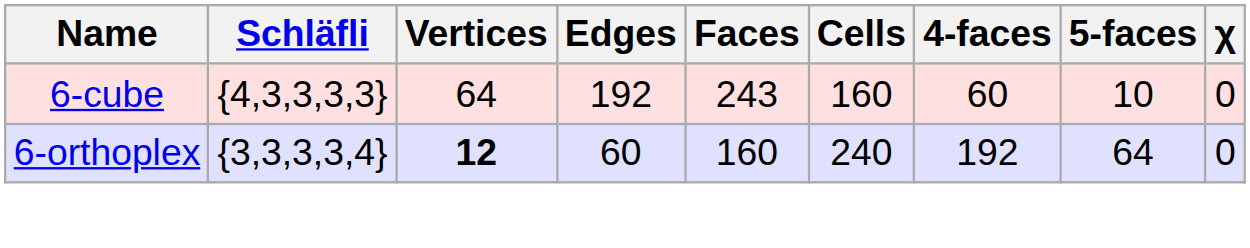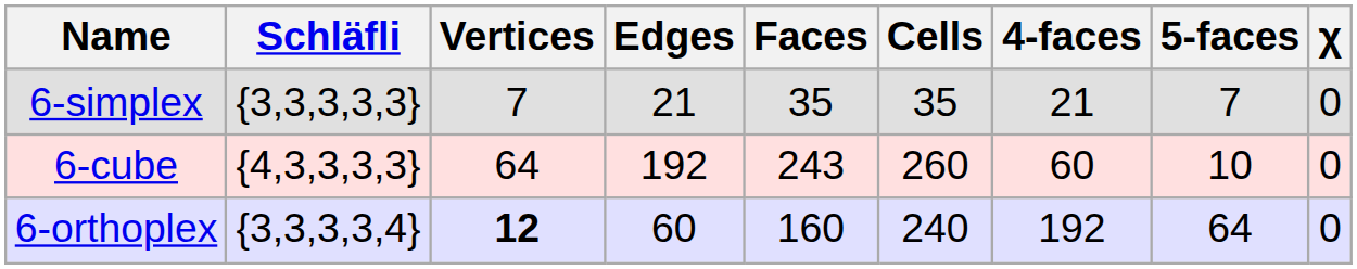+ row: 6-simplex | {3,3,3,3,3} | 7 | 21 | 35 | 35 | 21 | 7 | 0
6-cube | Cells: 160 -> 260
